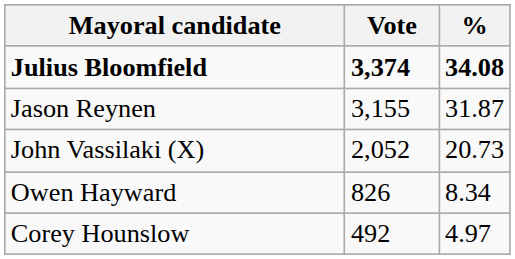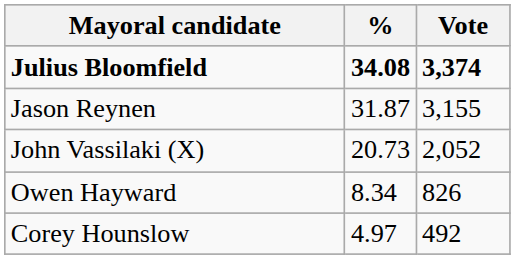columns swapped: Vote <-> %
